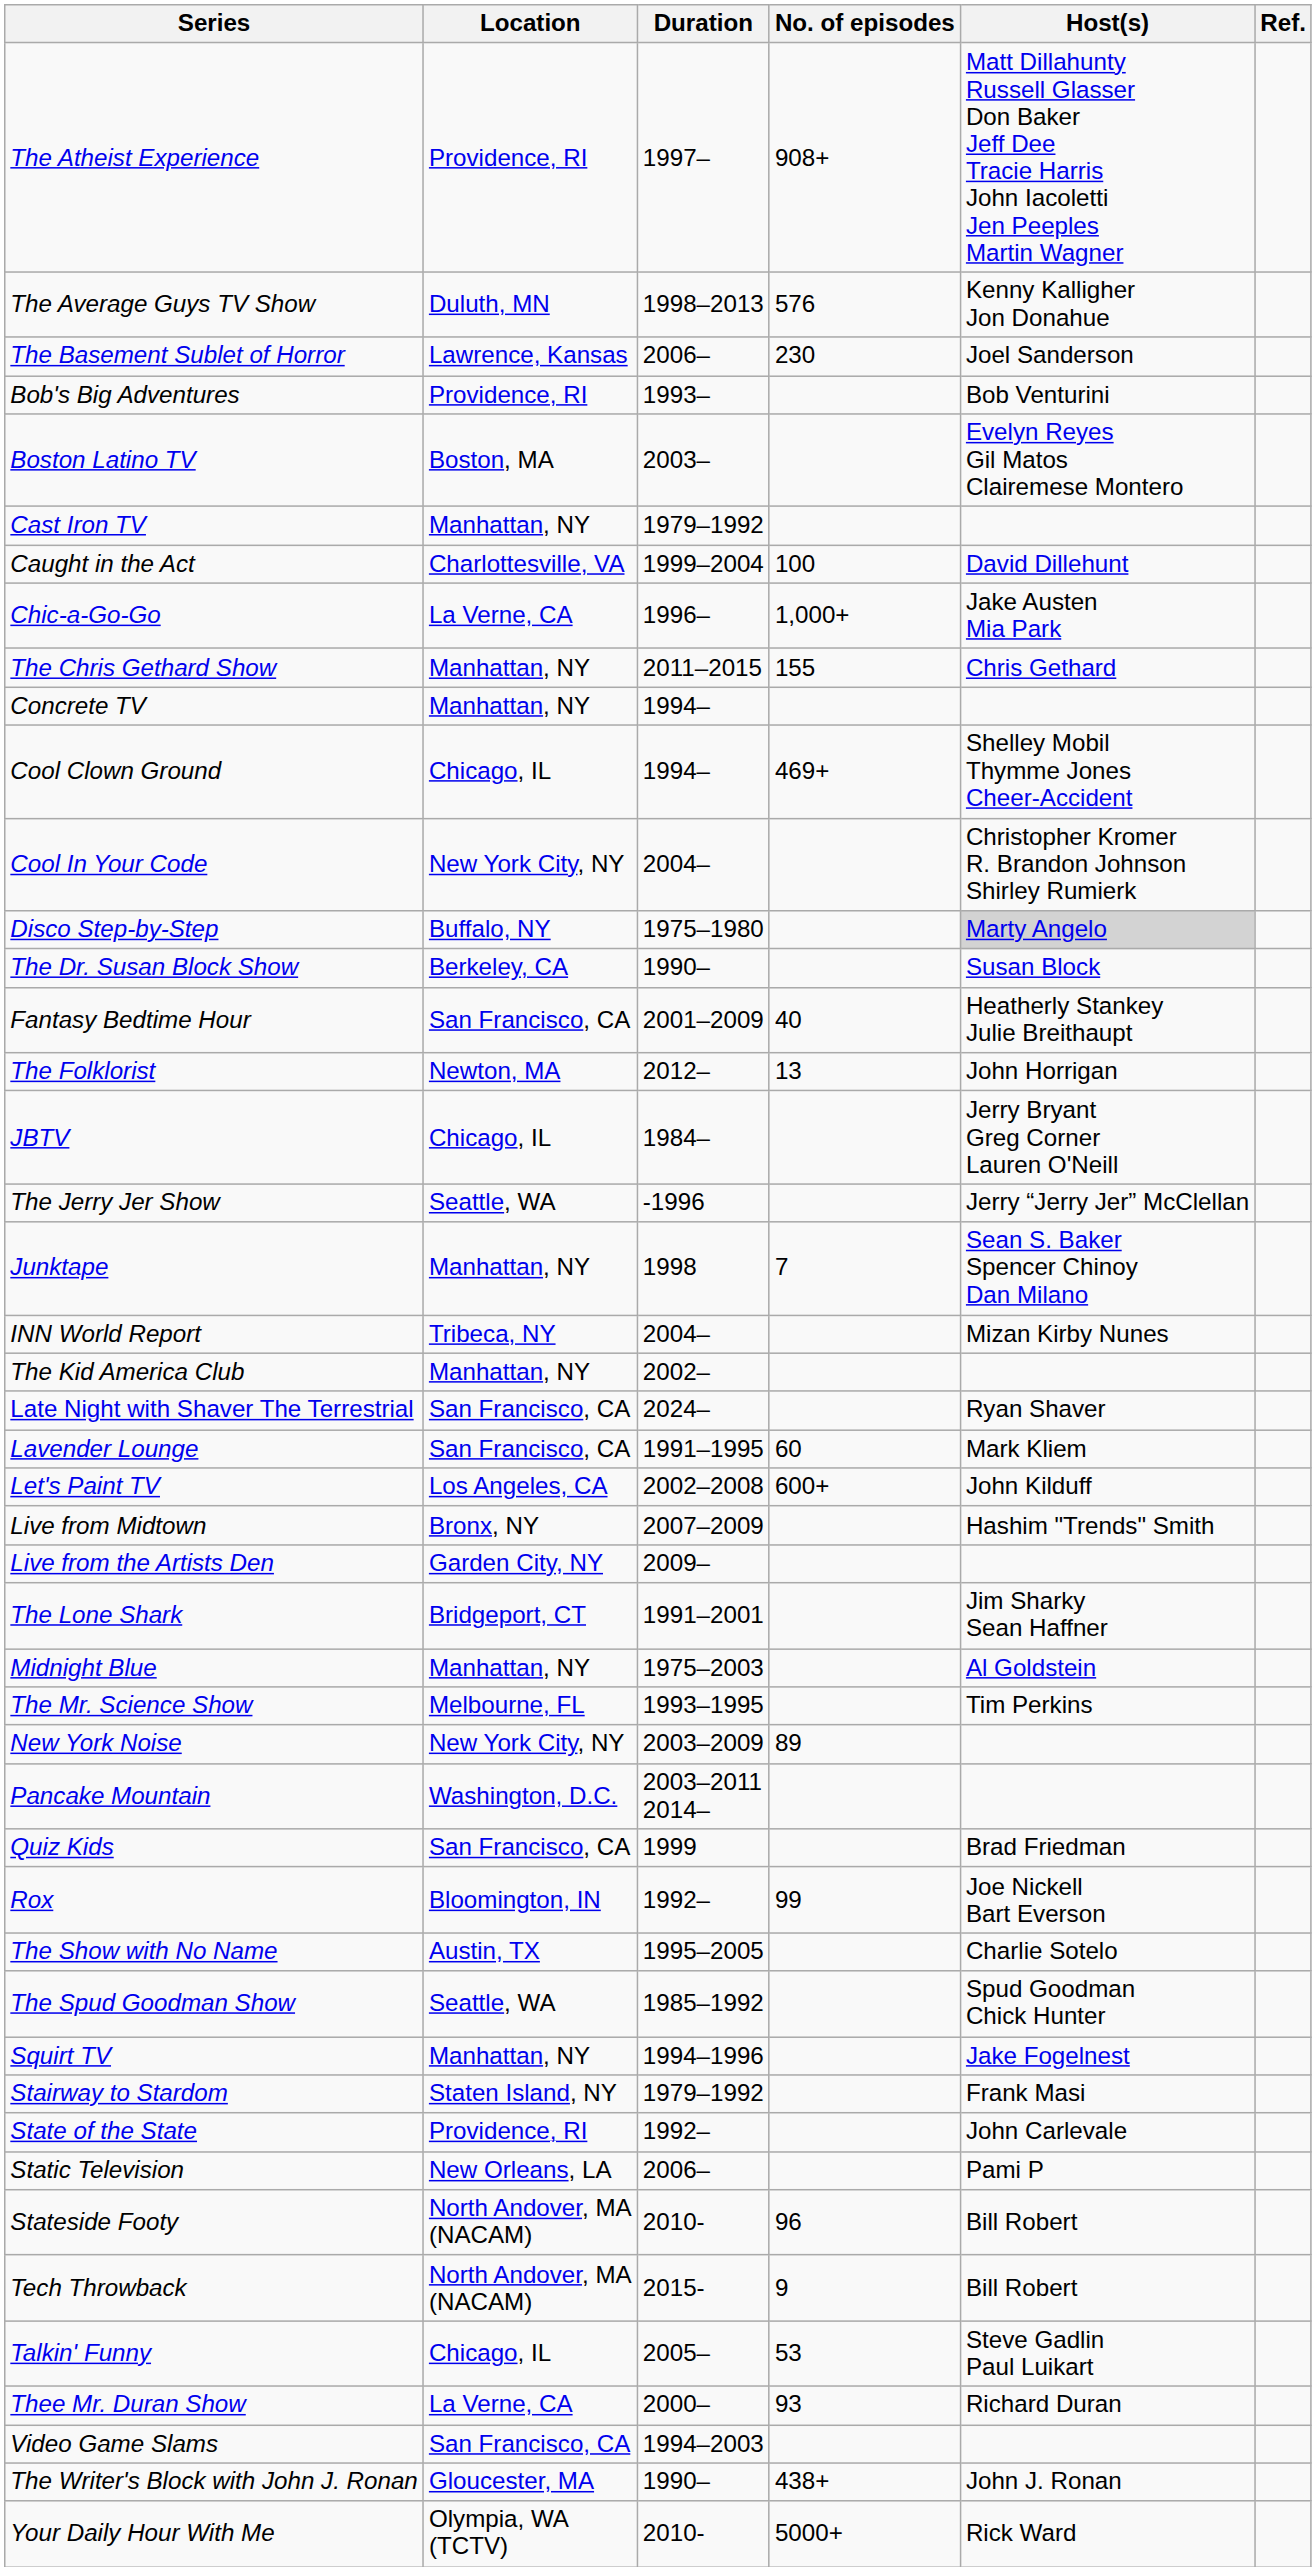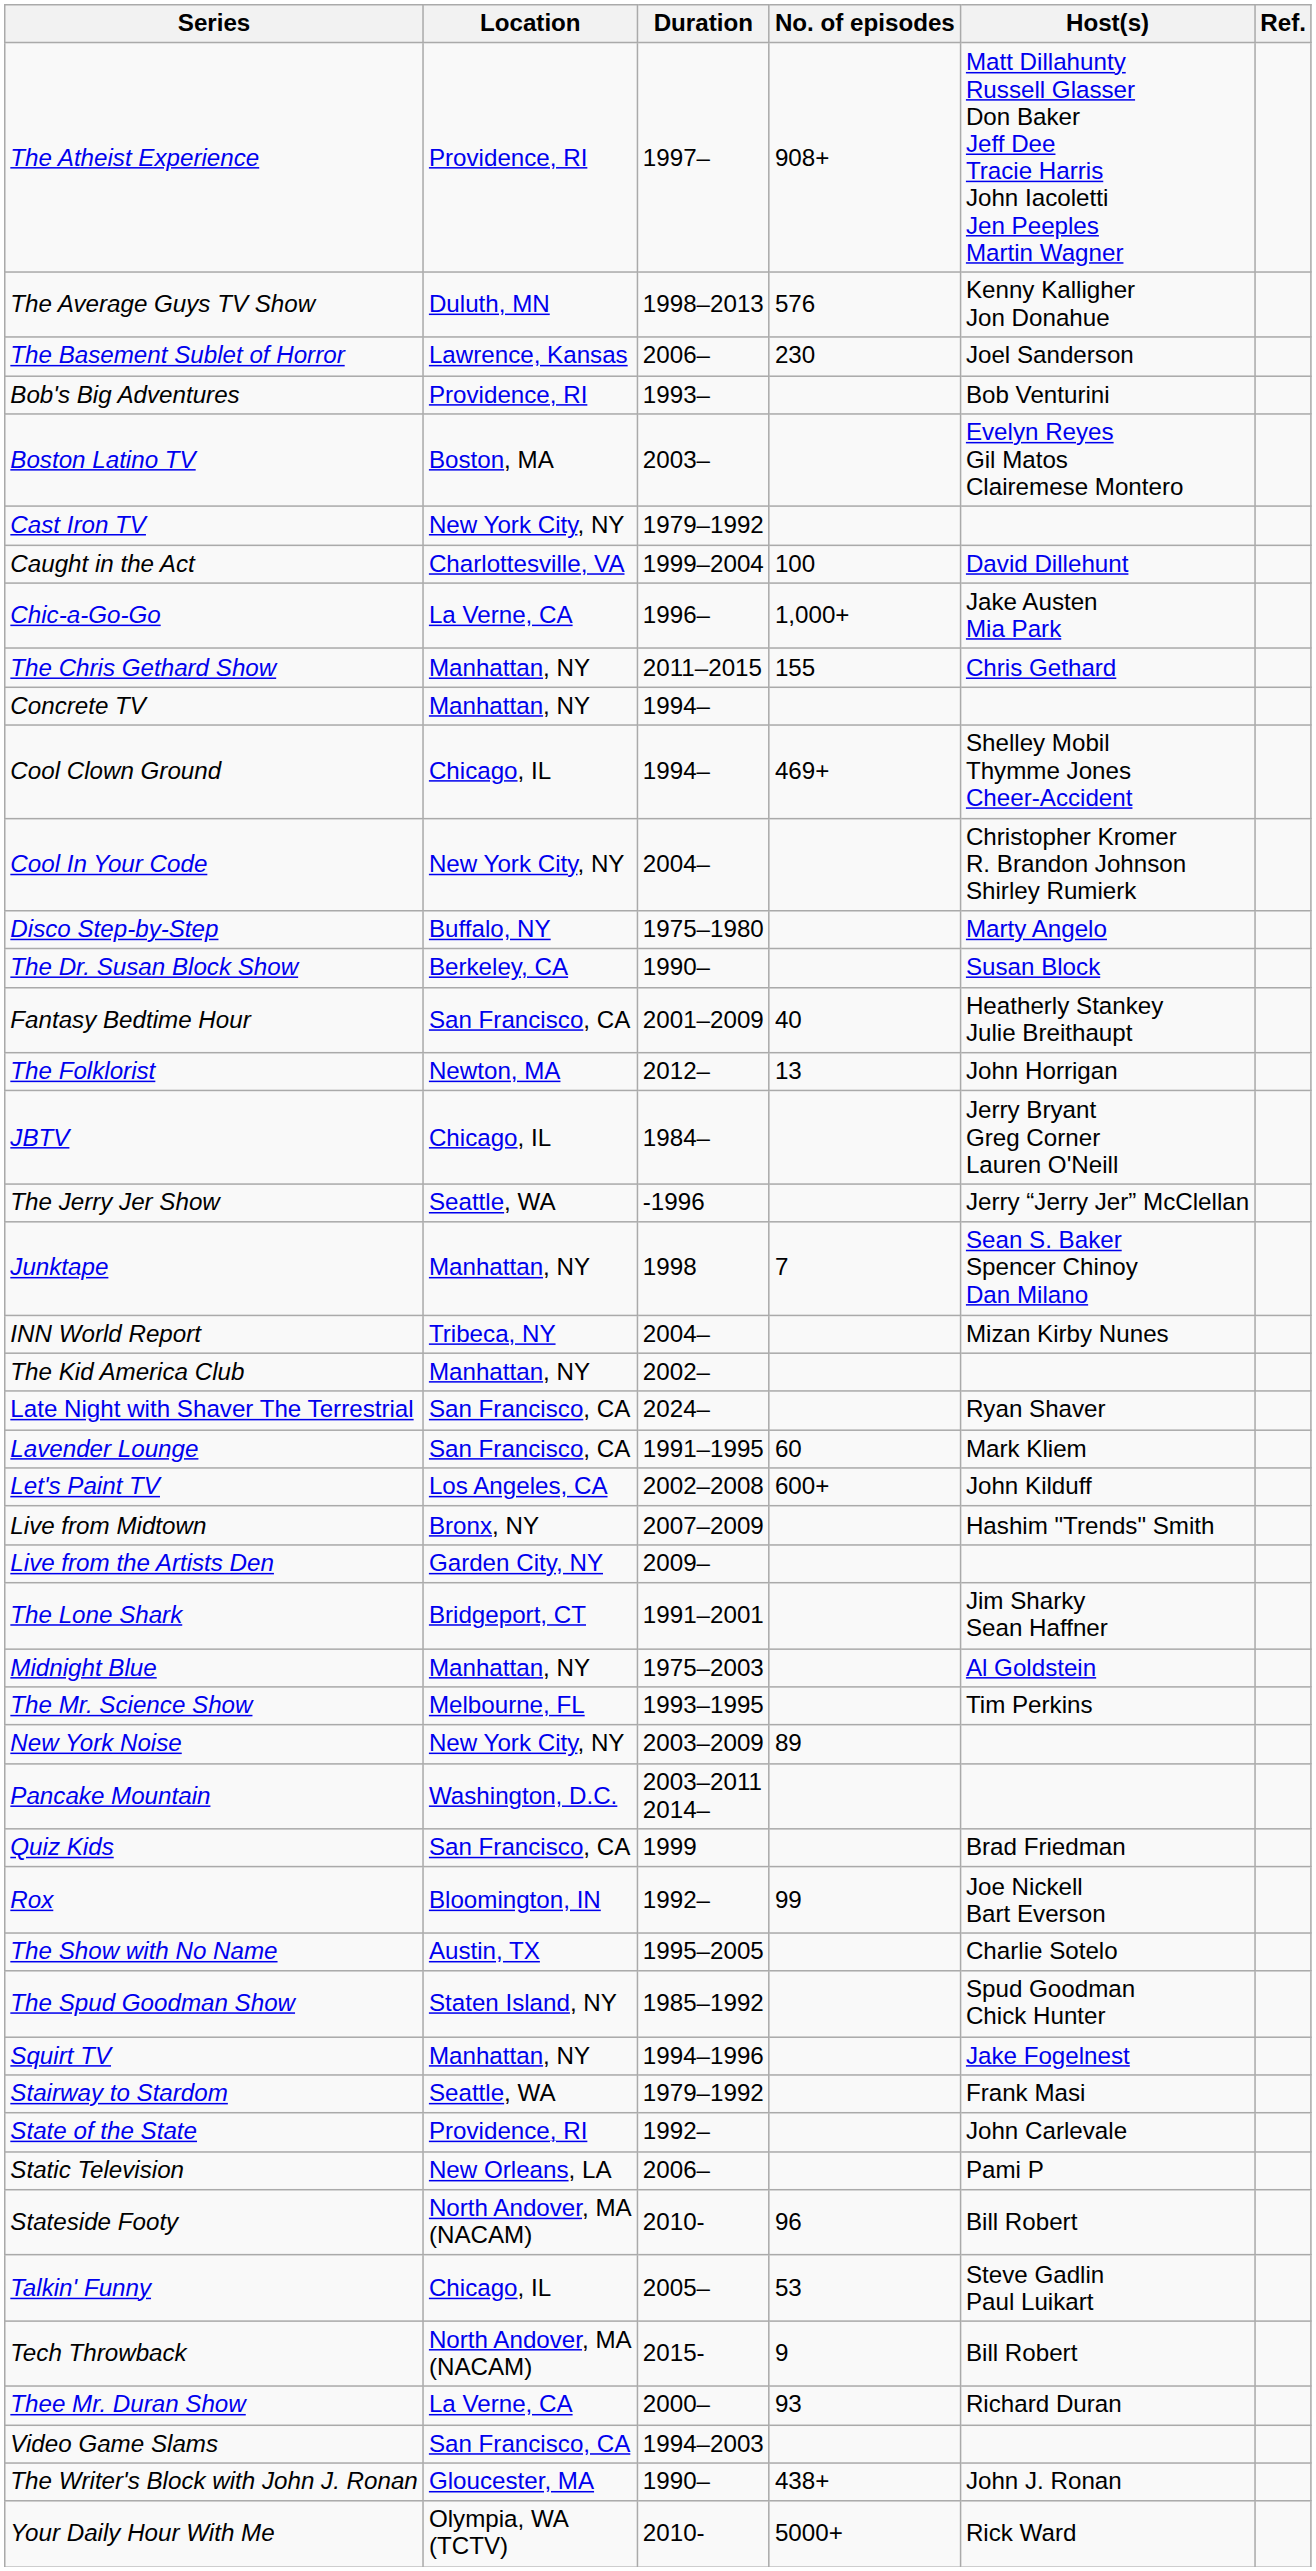Cast Iron TV | Location: Manhattan, NY -> New York City, NY
Disco Step-by-Step | Host(s): lightgrey background -> no background
The Spud Goodman Show | Location: Seattle, WA -> Staten Island, NY
Stairway to Stardom | Location: Staten Island, NY -> Seattle, WA
rows swapped: Talkin' Funny <-> Tech Throwback
